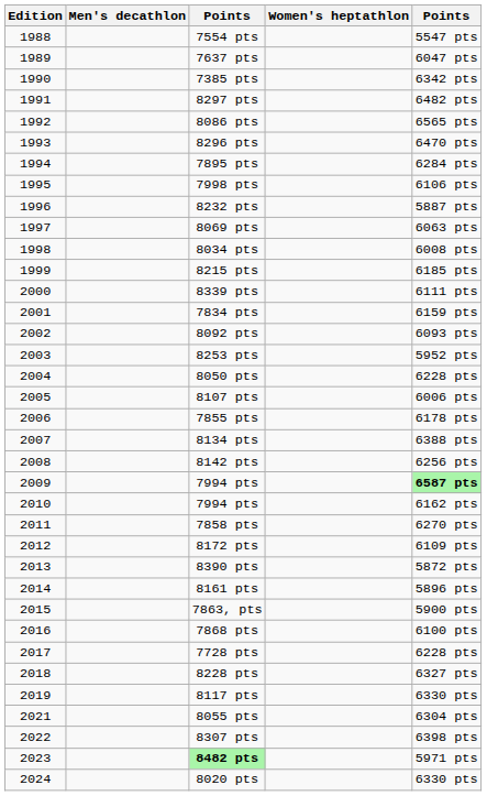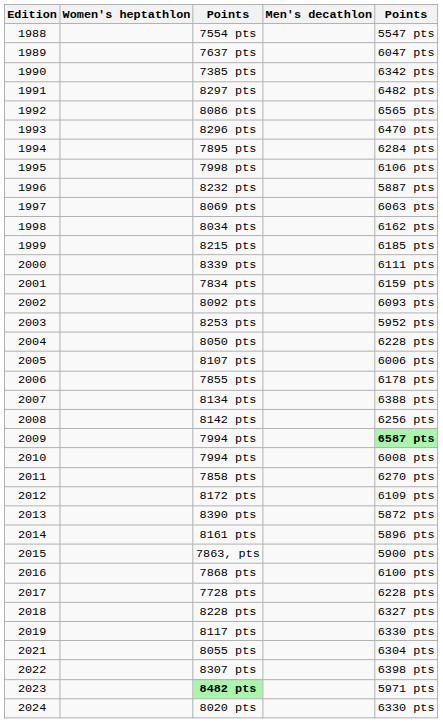columns swapped: Men's decathlon <-> Women's heptathlon
8034 pts | column 5: 6008 pts -> 6162 pts
2010 / 7994 pts | column 5: 6162 pts -> 6008 pts
